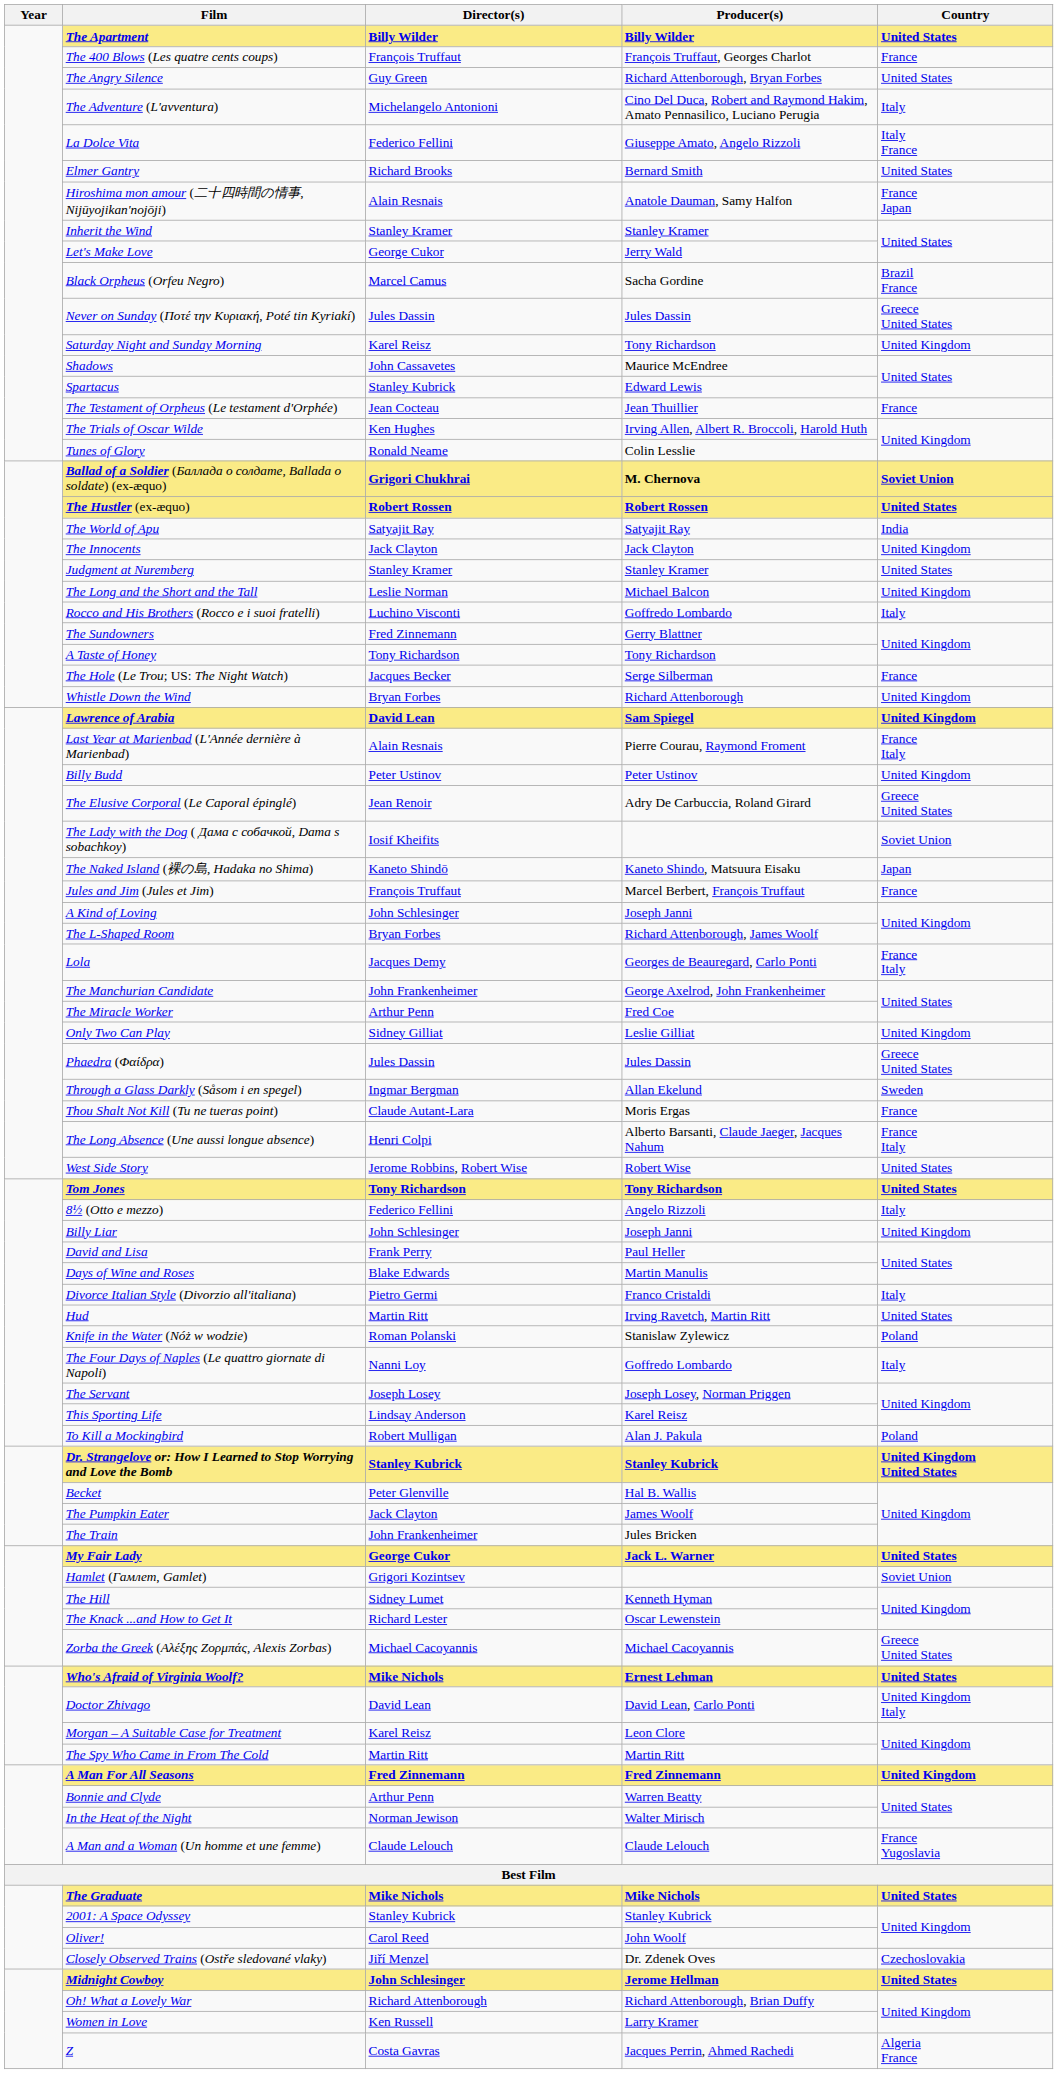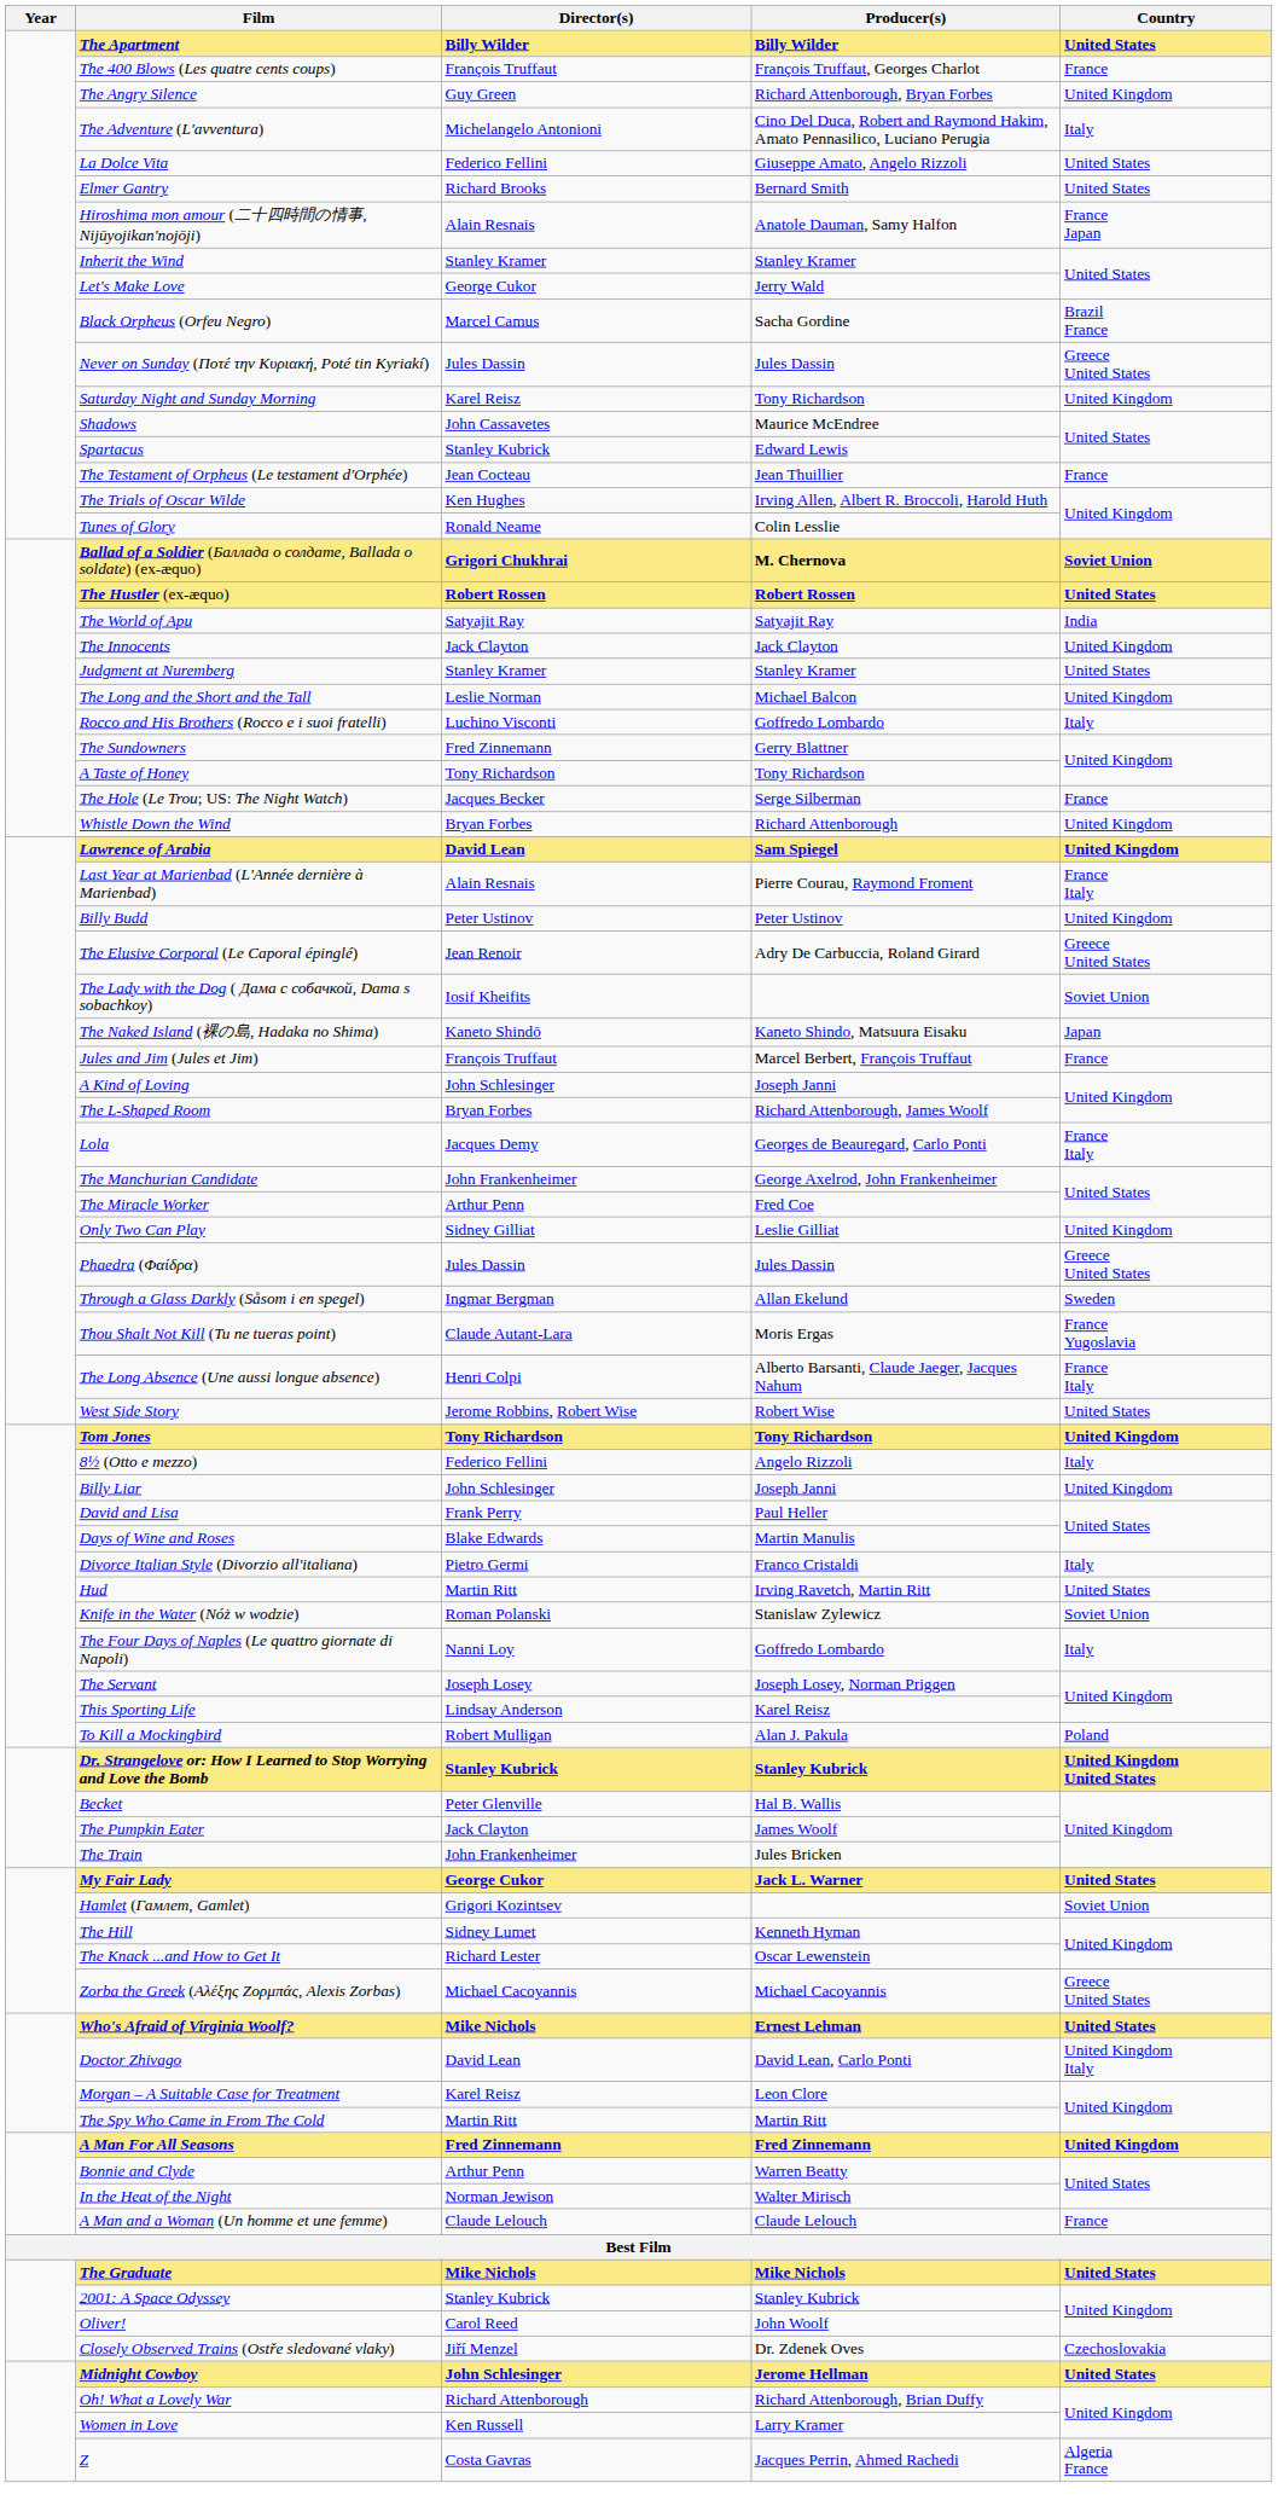The Angry Silence | Country: United States -> United Kingdom
La Dolce Vita | Country: Italy France -> United States
Thou Shalt Not Kill (Tu ne tueras point) | Country: France -> France Yugoslavia
Tom Jones | Country: United States -> United Kingdom
Knife in the Water (Nóż w wodzie) | Country: Poland -> Soviet Union
A Man and a Woman (Un homme et une femme) | Country: France Yugoslavia -> France
